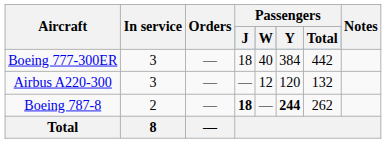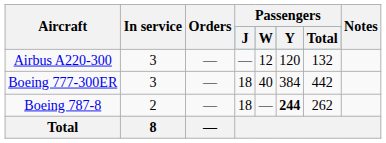rows swapped: Airbus A220-300 <-> Boeing 777-300ER
Boeing 787-8 | Passengers / J: bold -> normal
